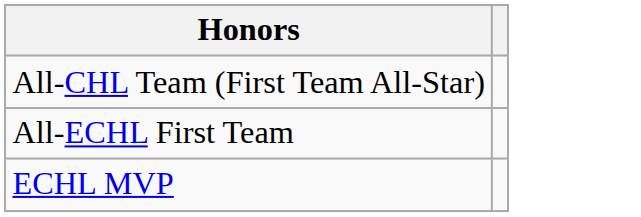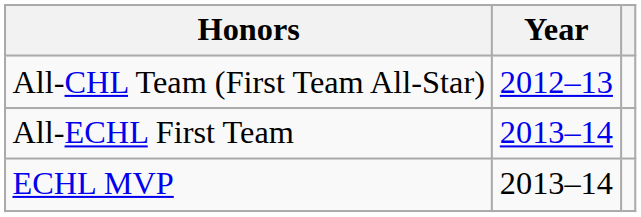+ column: Year | 2012–13 | 2013–14 | 2013–14
